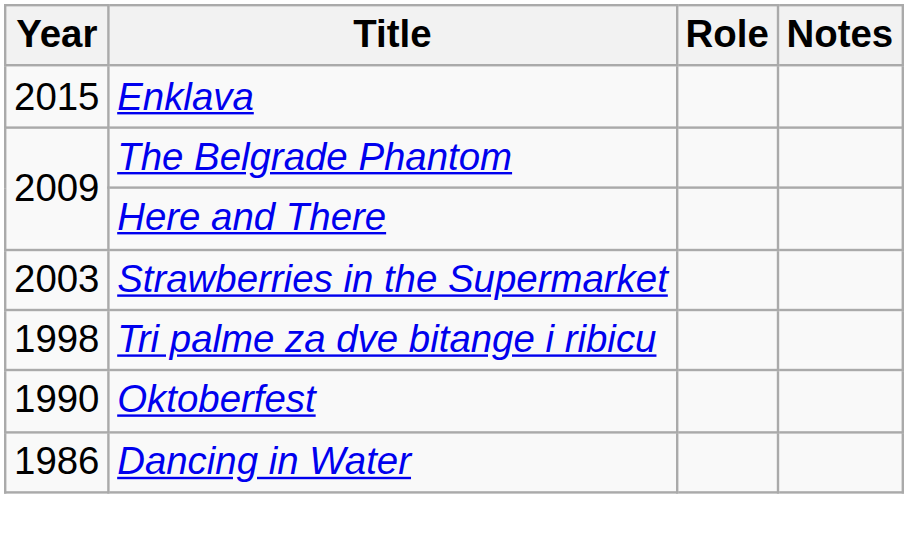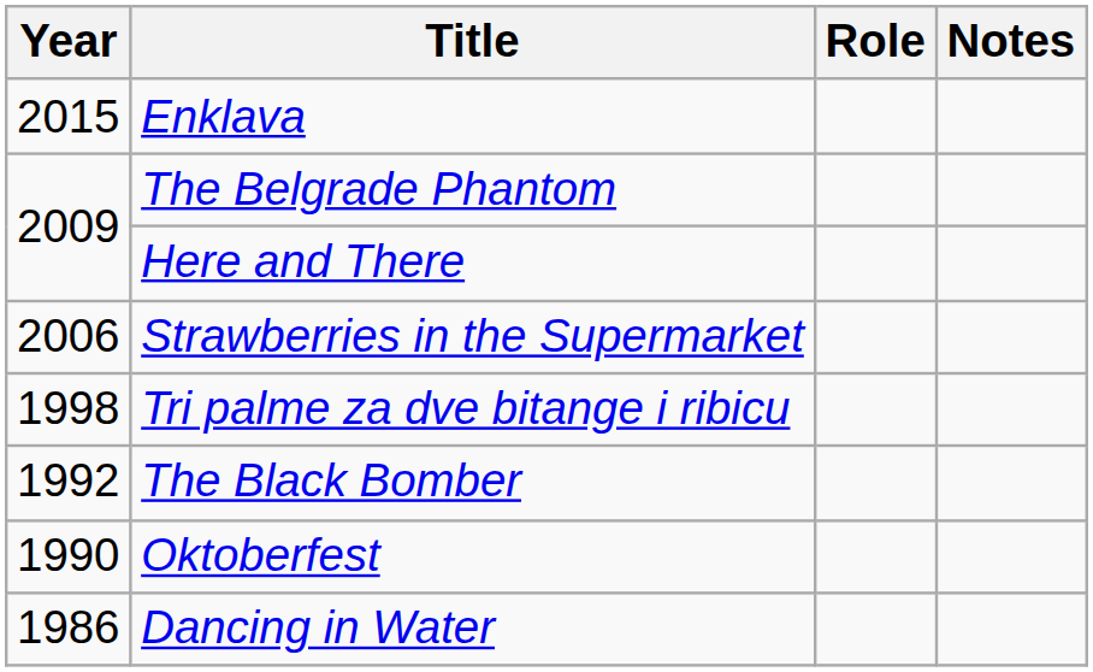Strawberries in the Supermarket | Year: 2003 -> 2006
+ row: 1992 | The Black Bomber
